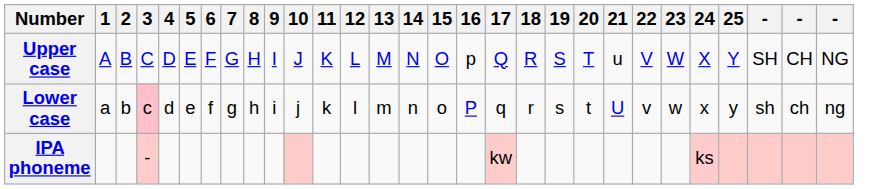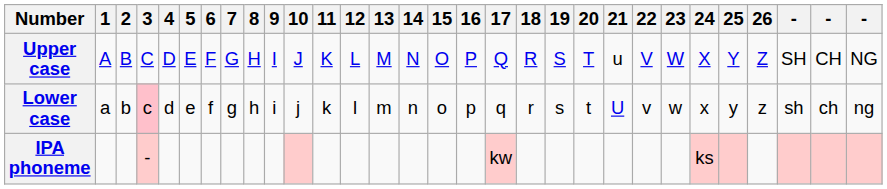+ column: 26 | Z | z
Upper case | 16: p -> P
Lower case | 16: P -> p
